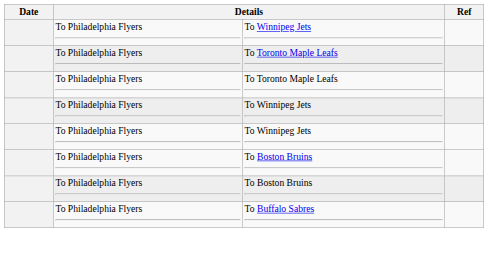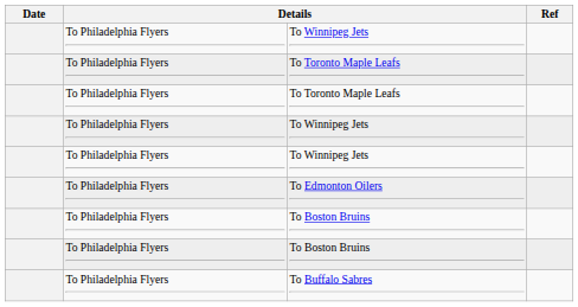+ row: To Philadelphia Flyers | To Edmonton Oilers
